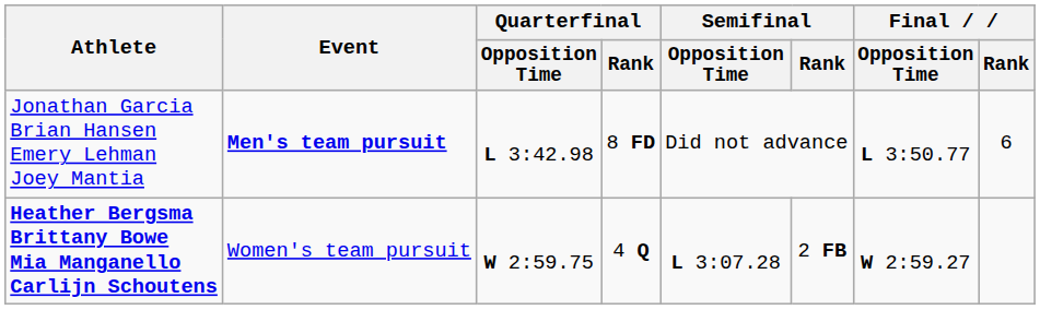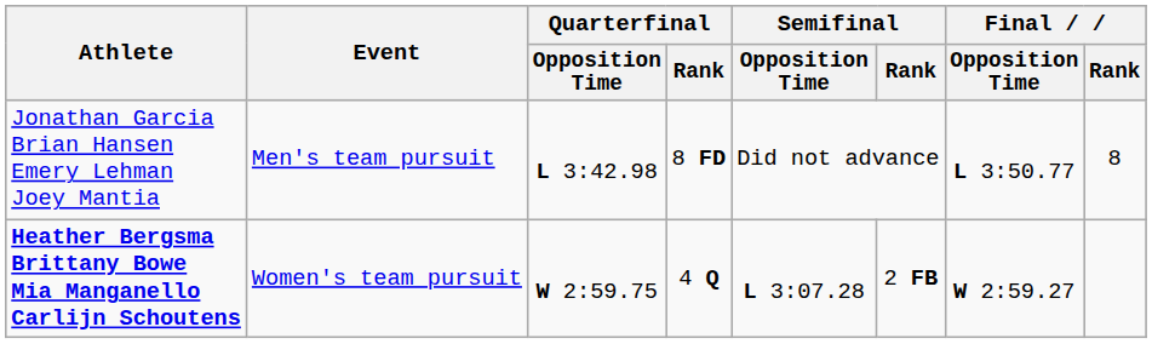Jonathan Garcia Brian Hansen Emery Lehman Joey Mantia | Event: bold -> normal
Jonathan Garcia Brian Hansen Emery Lehman Joey Mantia | Final / Rank: 6 -> 8
